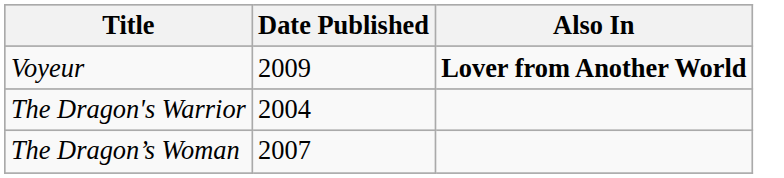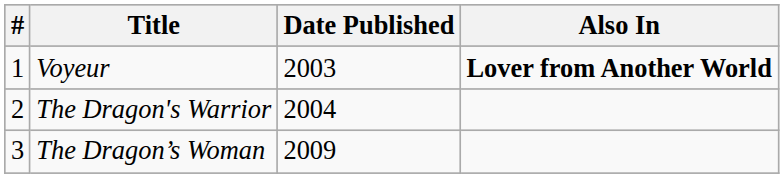+ column: # | 1 | 2 | 3
Voyeur | Date Published: 2009 -> 2003
The Dragon’s Woman | Date Published: 2007 -> 2009
